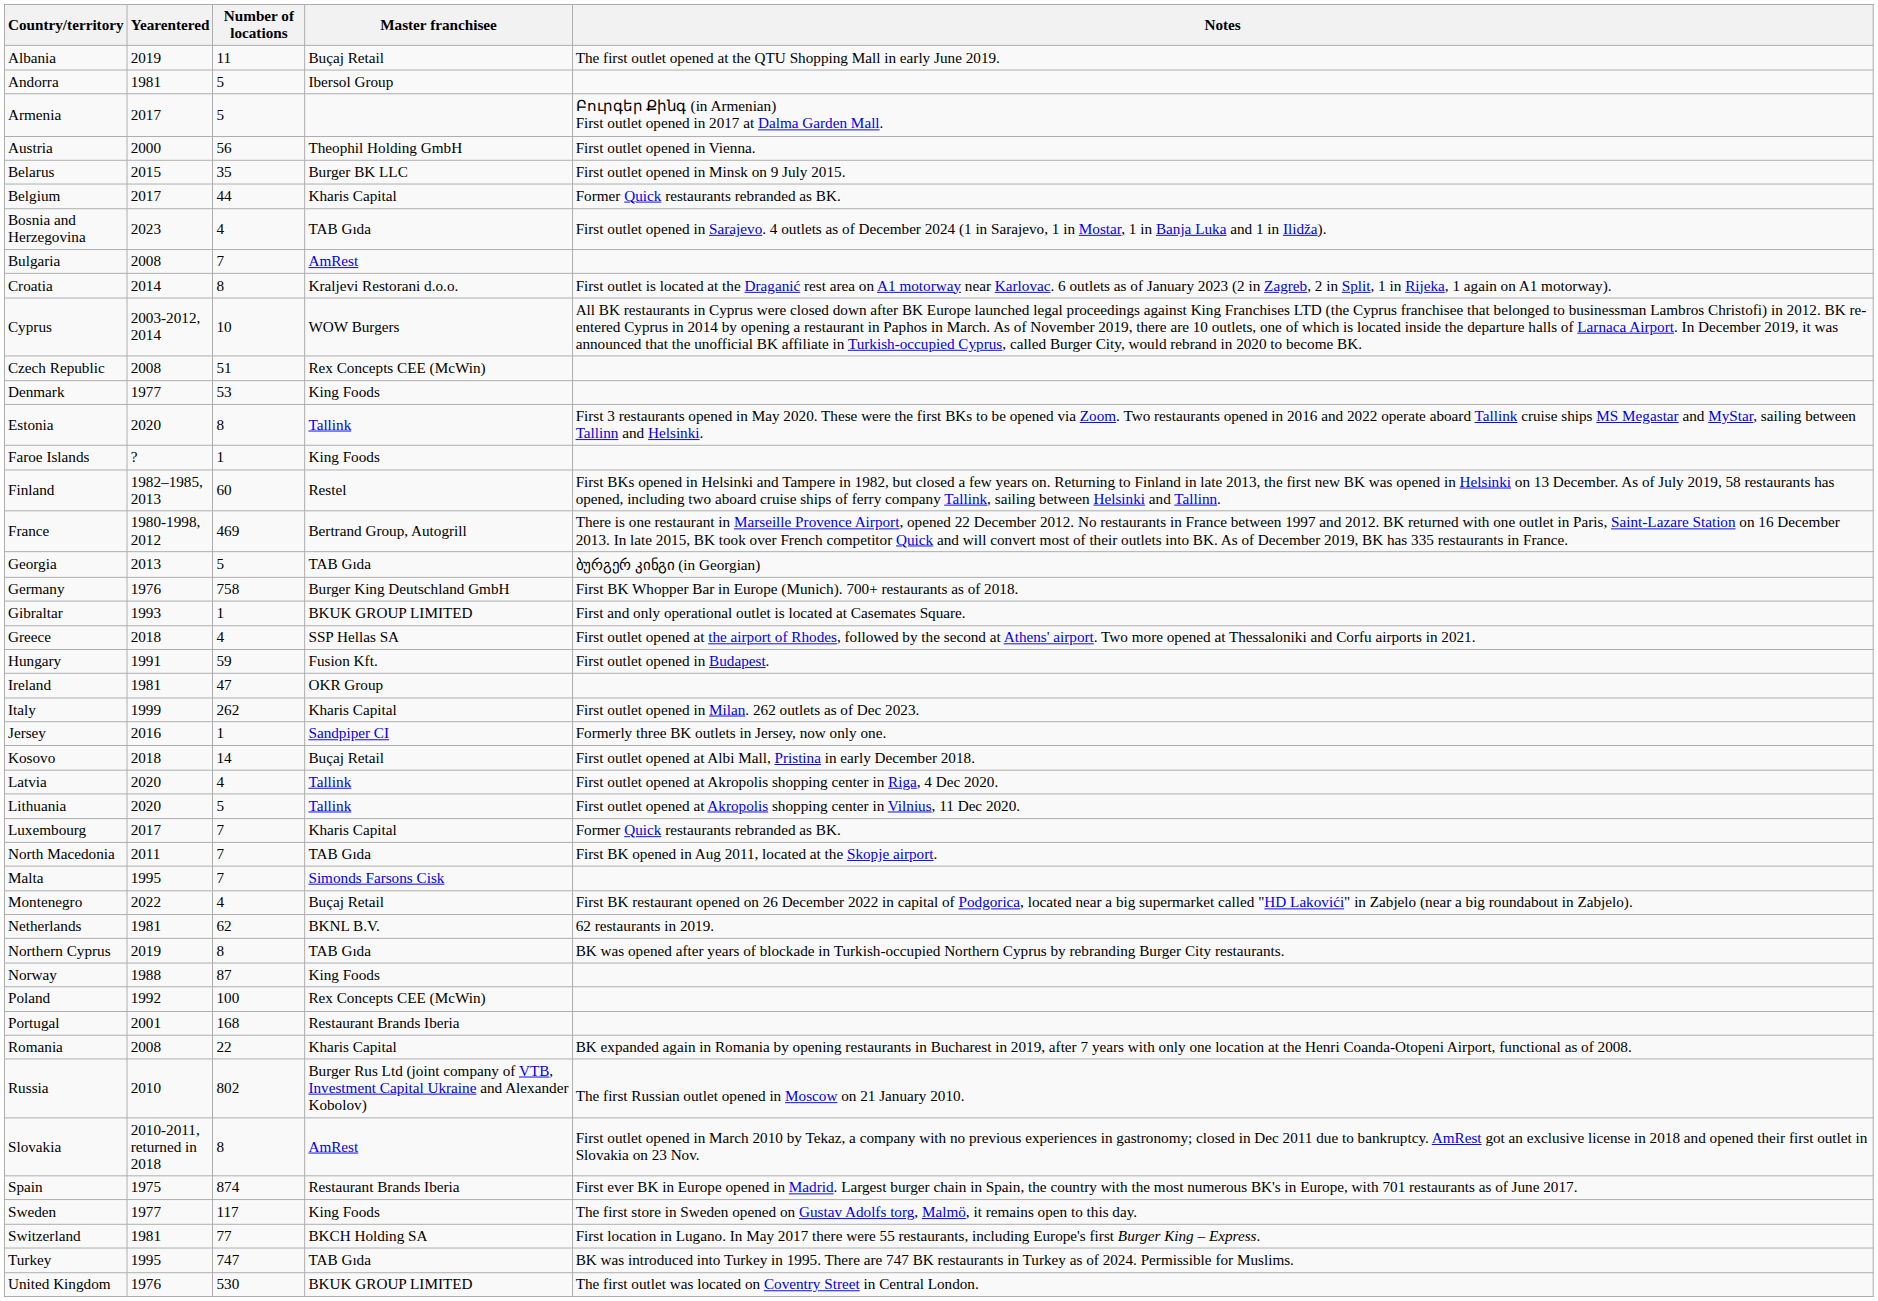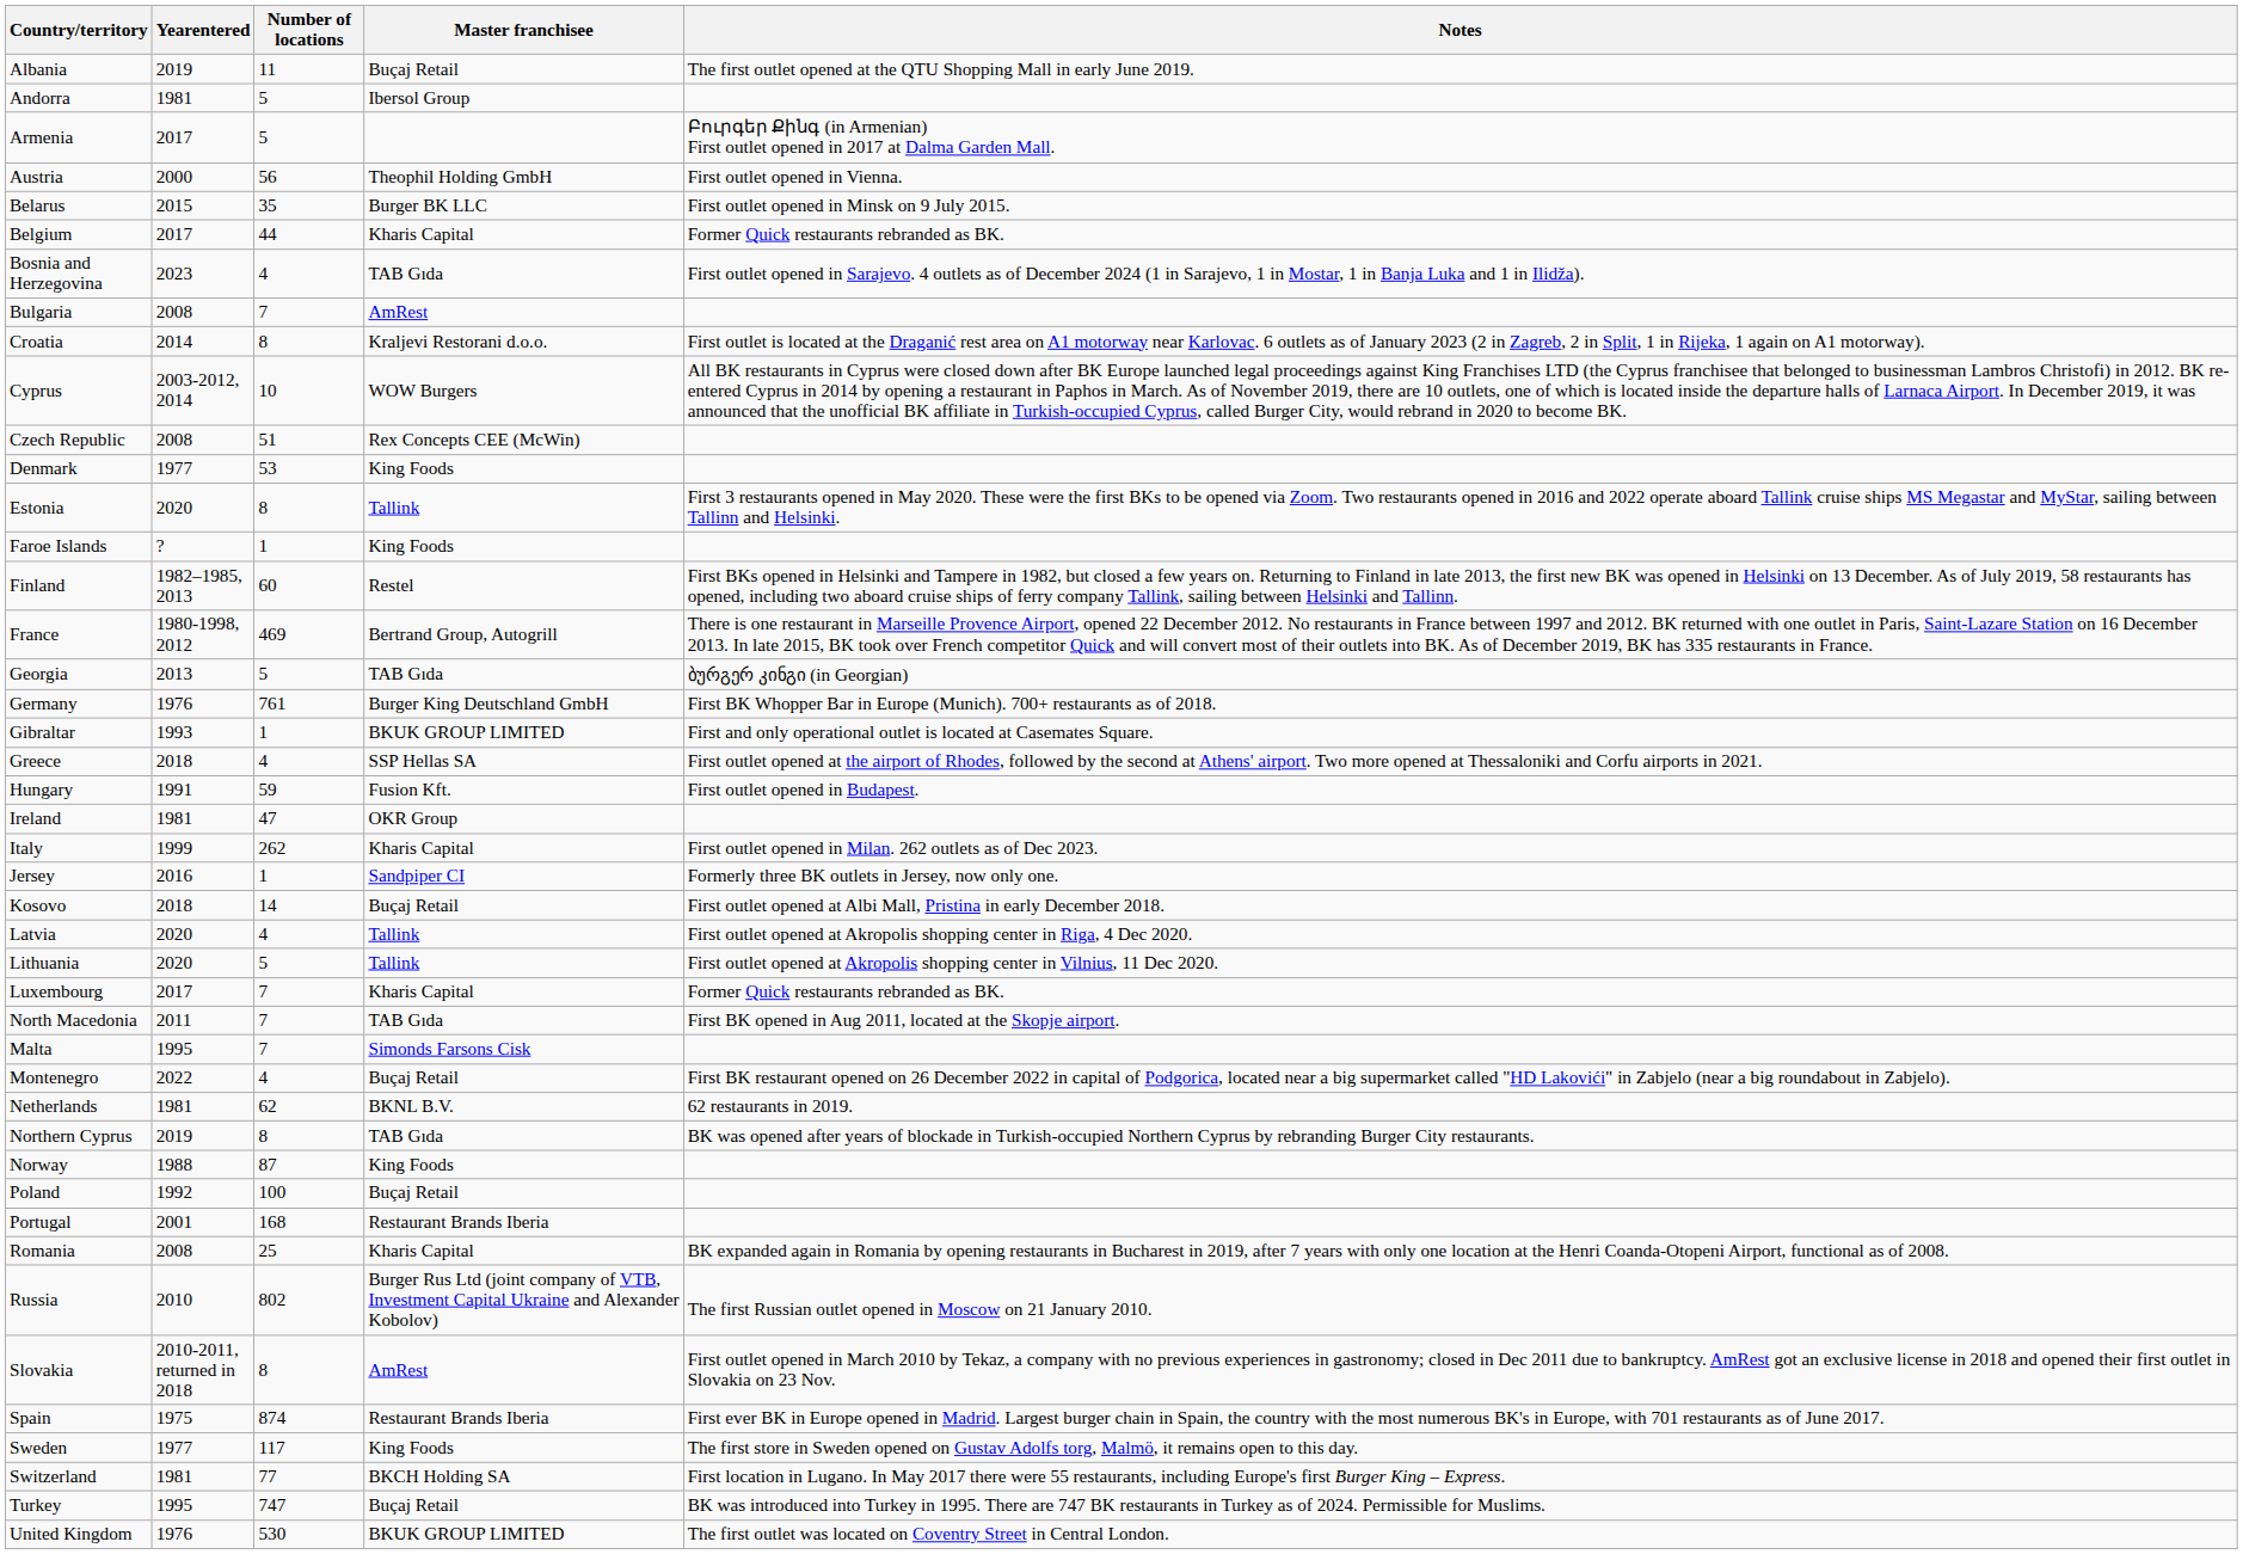Germany | Number of locations: 758 -> 761
Poland | Master franchisee: Rex Concepts CEE (McWin) -> Buçaj Retail
Romania | Number of locations: 22 -> 25
Turkey | Master franchisee: TAB Gıda -> Buçaj Retail
